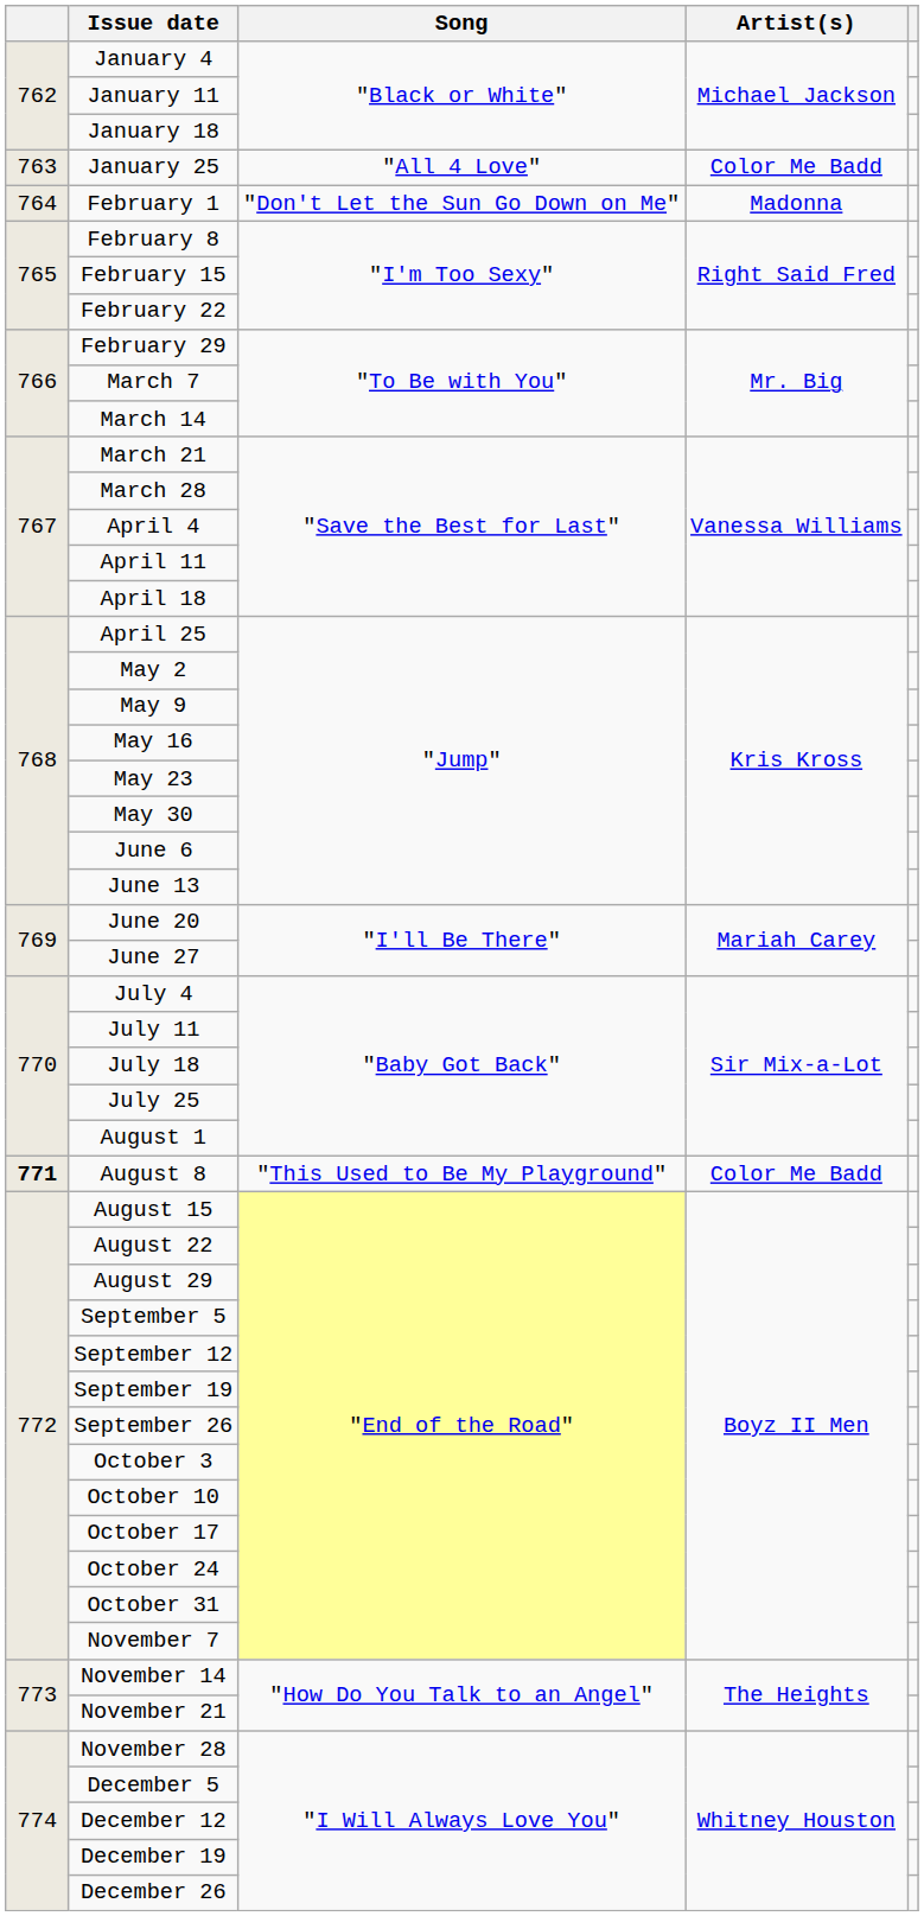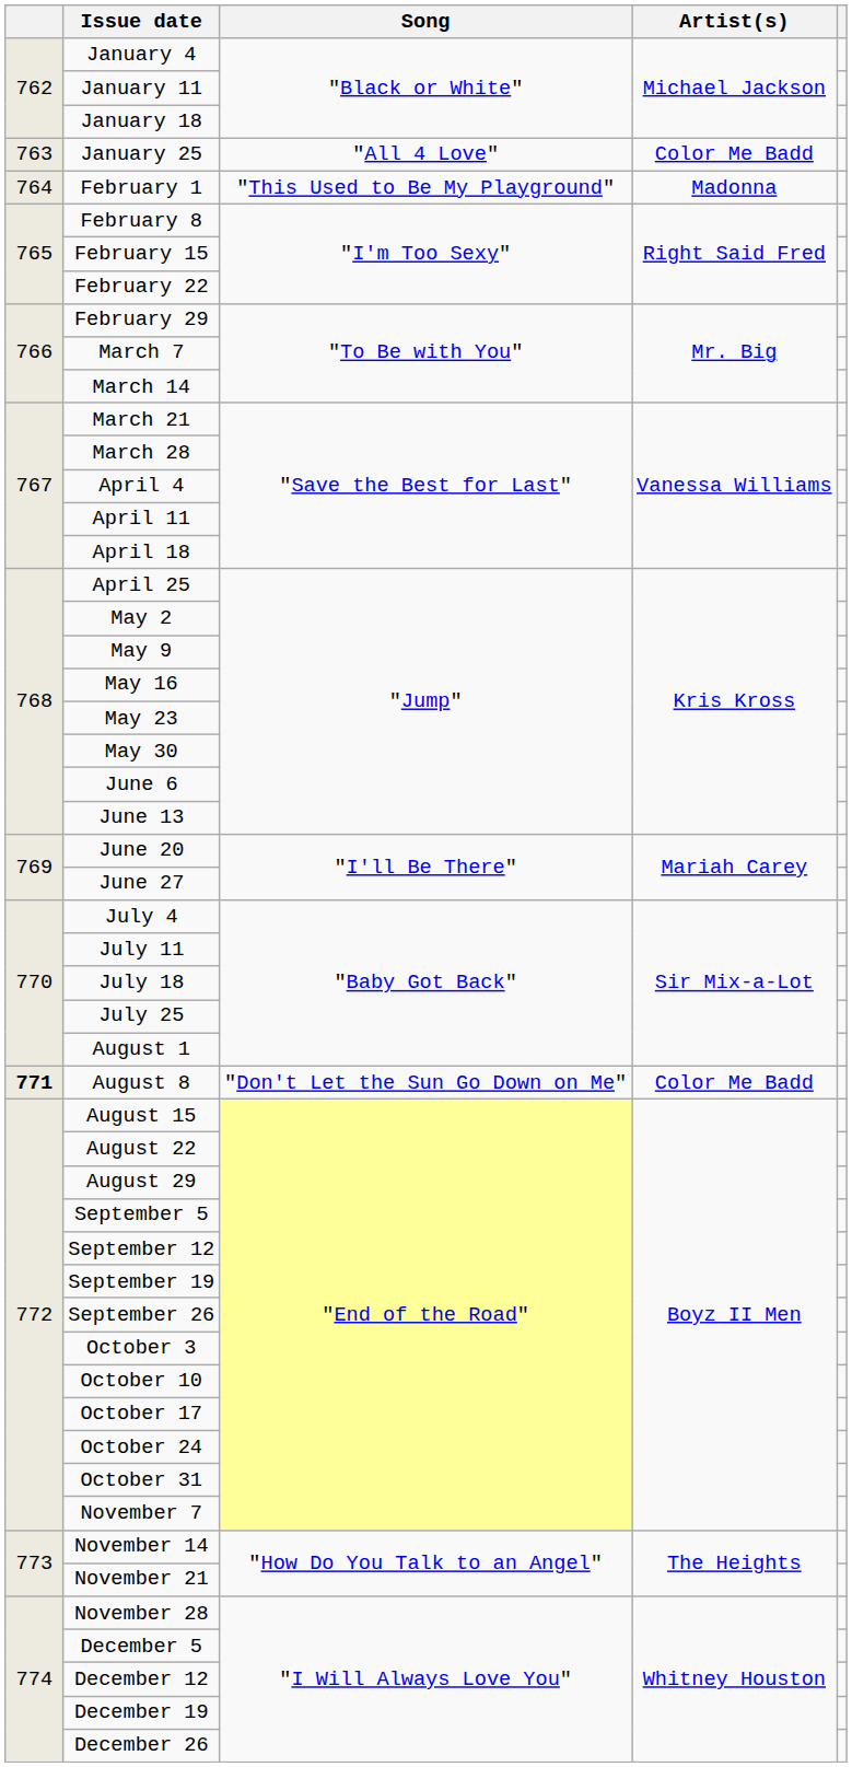February 1 | Song: "Don't Let the Sun Go Down on Me" -> "This Used to Be My Playground"
August 8 | Song: "This Used to Be My Playground" -> "Don't Let the Sun Go Down on Me"
